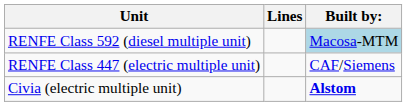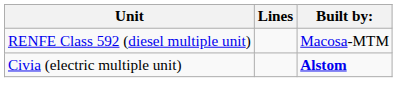RENFE Class 592 (diesel multiple unit) | Built by:: lightblue background -> no background
- row: RENFE Class 447 (electric multiple unit) | CAF/Siemens
